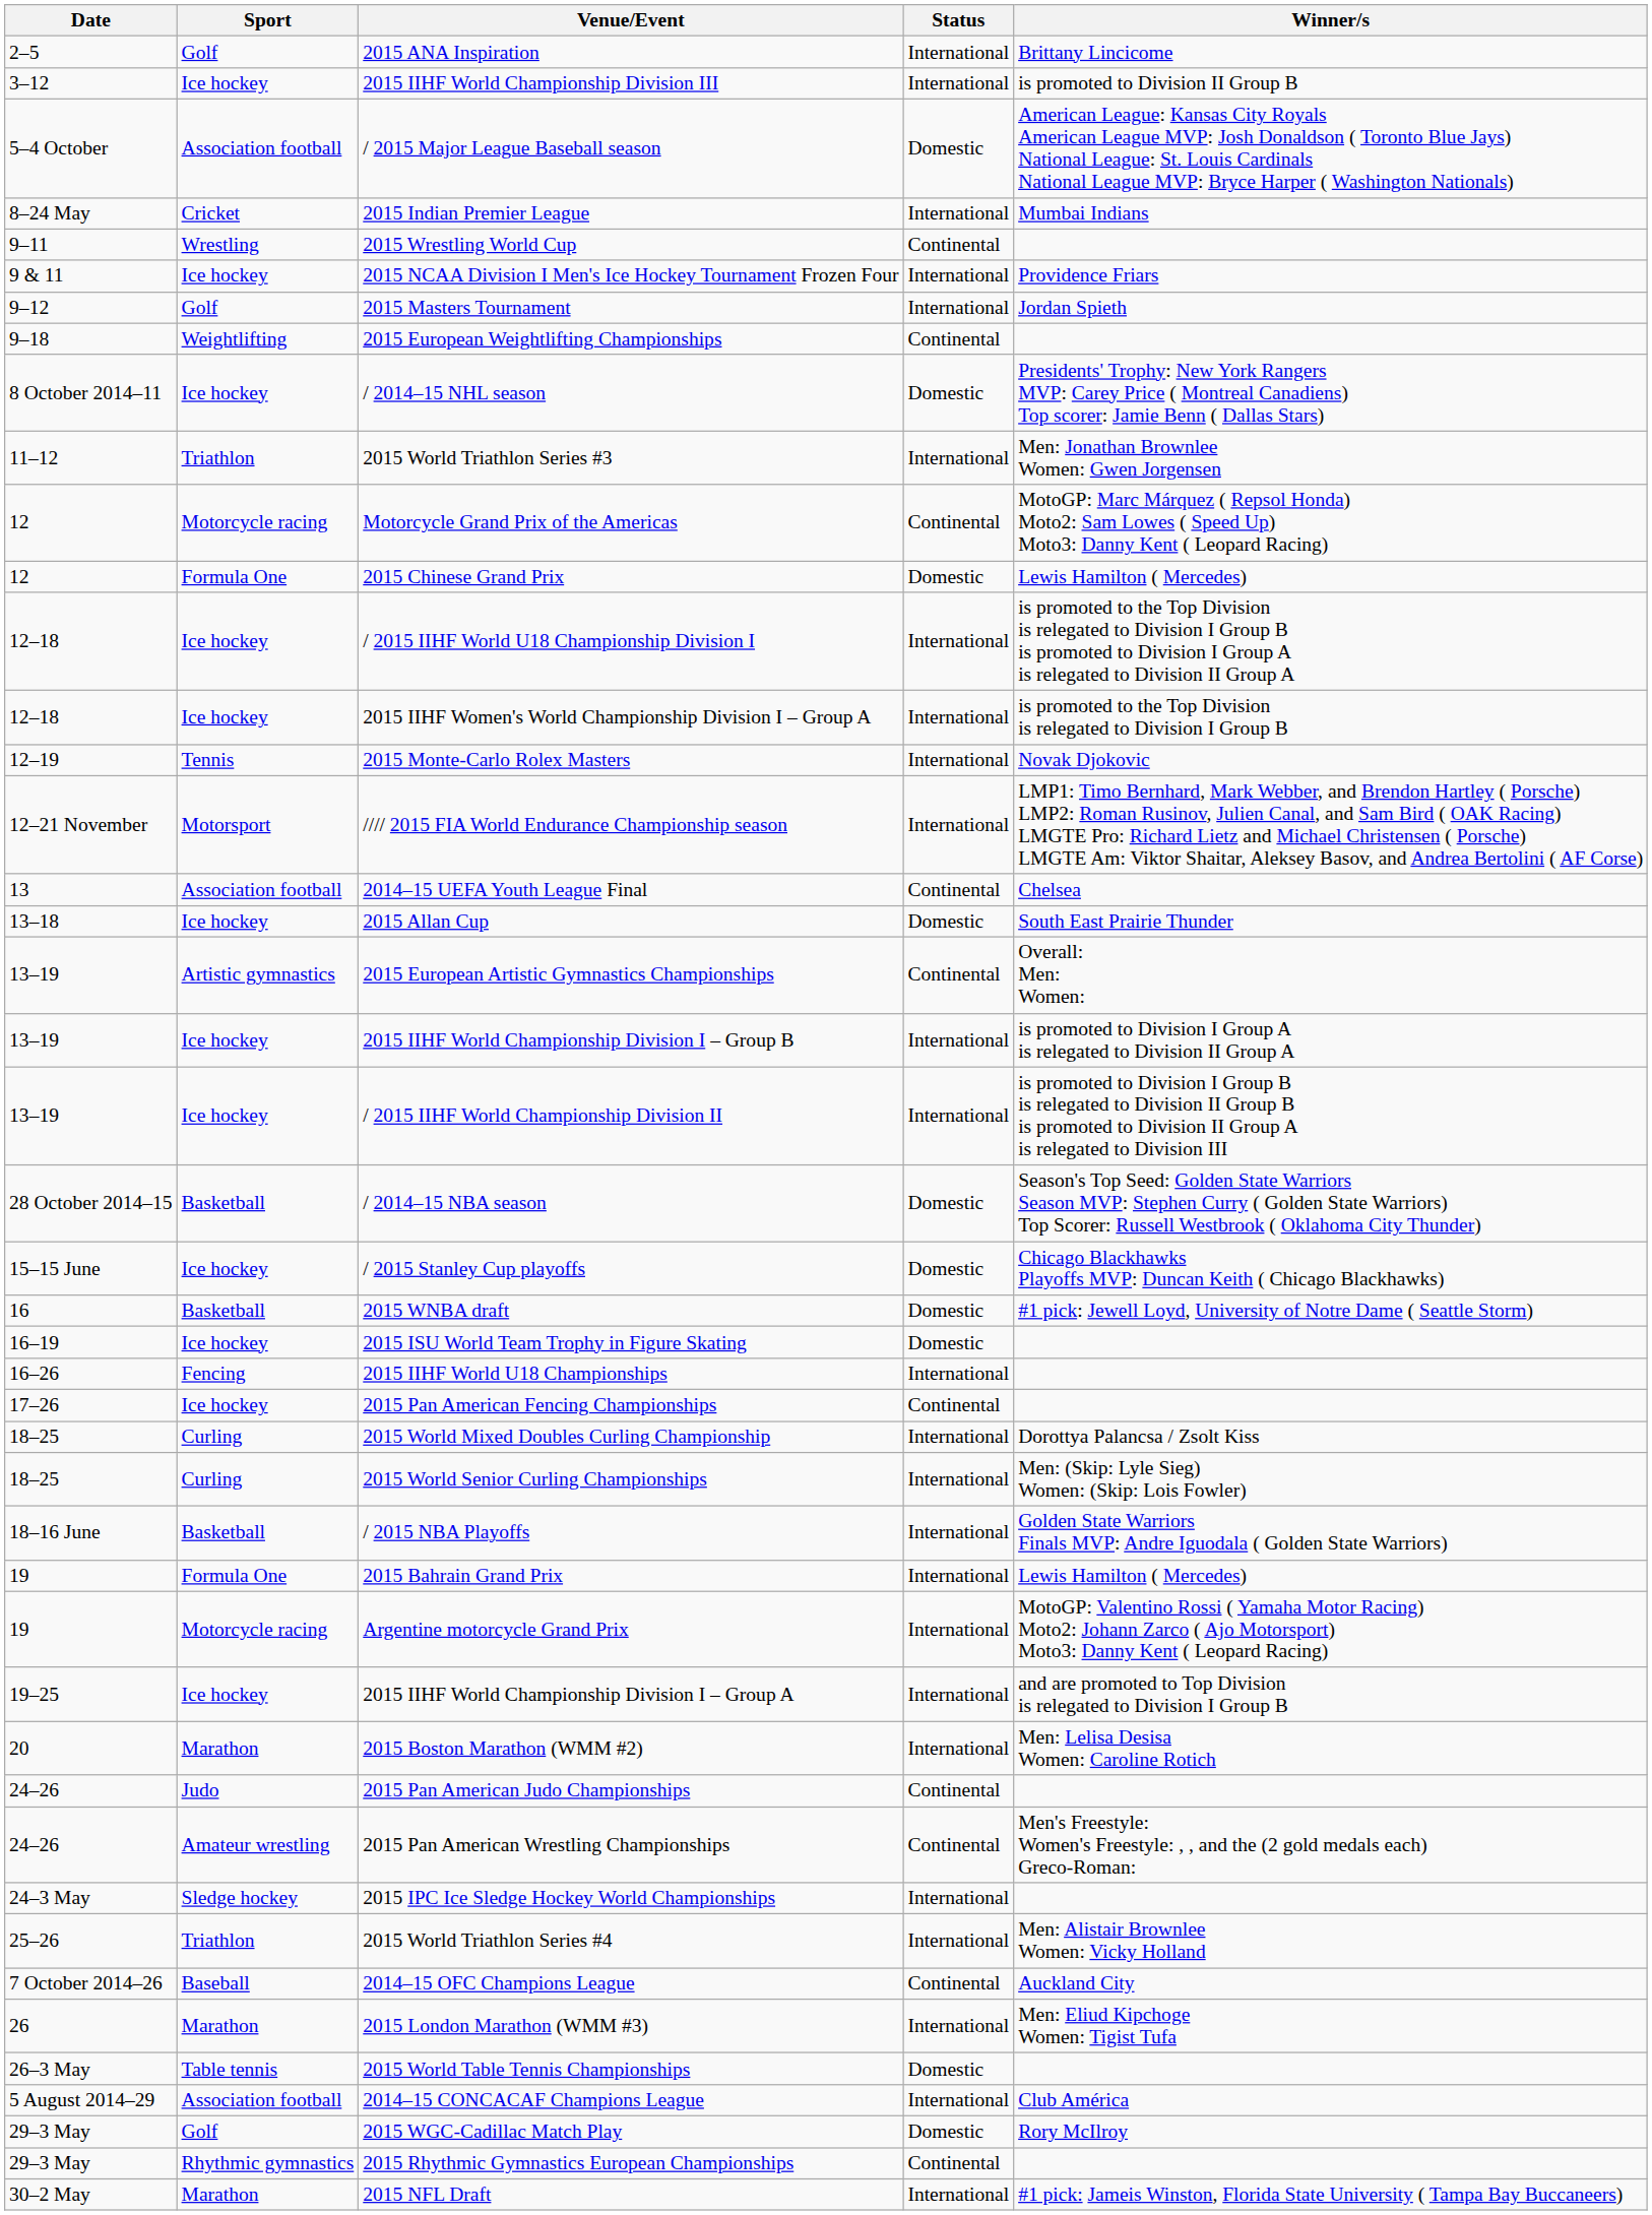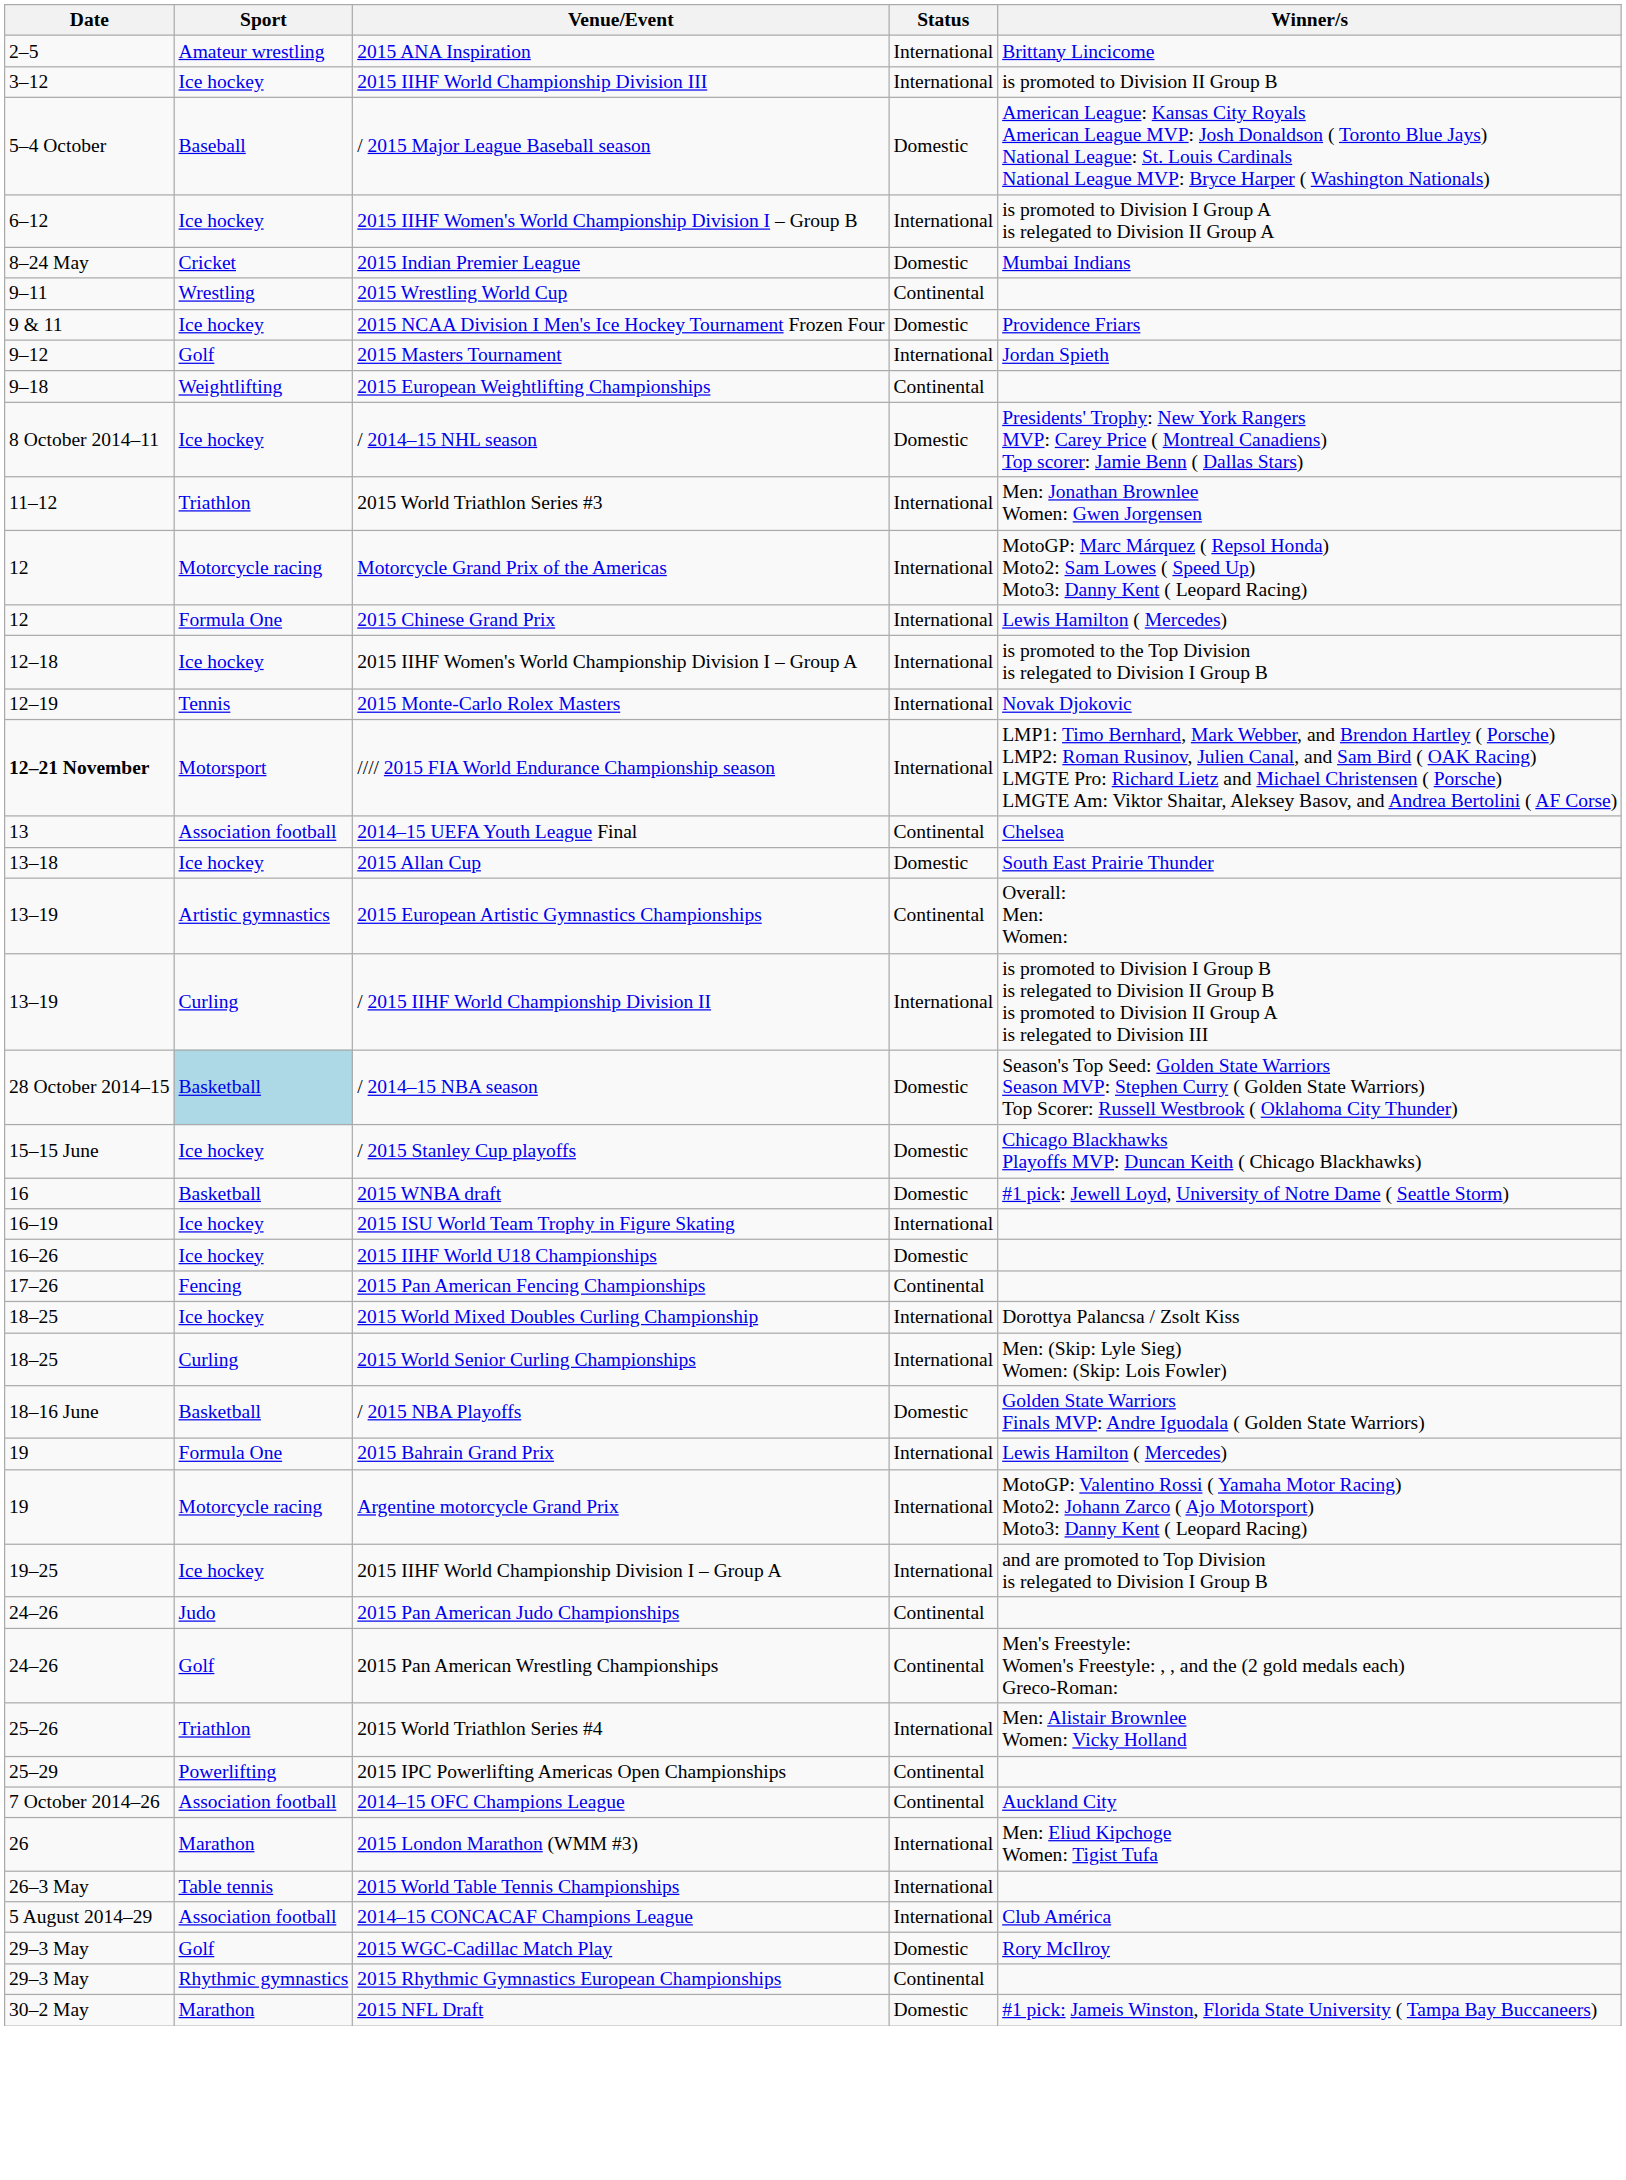2015 ANA Inspiration | Sport: Golf -> Amateur wrestling
/ 2015 Major League Baseball season | Sport: Association football -> Baseball
+ row: 6–12 | Ice hockey | 2015 IIHF Women's World Championship Division I – Group B | International | is promoted to Division I Group A is relegated to Division II Group A
2015 Indian Premier League | Status: International -> Domestic
2015 NCAA Division I Men's Ice Hockey Tournament Frozen Four | Status: International -> Domestic
Motorcycle Grand Prix of the Americas | Status: Continental -> International
2015 Chinese Grand Prix | Status: Domestic -> International
- row: 12–18 | Ice hockey | / 2015 IIHF World U18 Championship Division I | International | is promoted to the Top Division is relegated to Division I Group B is promoted to Division I Group A is relegated to Division II Group A
//// 2015 FIA World Endurance Championship season | Date: normal -> bold
- row: 13–19 | Ice hockey | 2015 IIHF World Championship Division I – Group B | International | is promoted to Division I Group A is relegated to Division II Group A
/ 2015 IIHF World Championship Division II | Sport: Ice hockey -> Curling
/ 2014–15 NBA season | Sport: no background -> lightblue background
2015 ISU World Team Trophy in Figure Skating | Status: Domestic -> International
2015 IIHF World U18 Championships | Sport: Fencing -> Ice hockey
2015 IIHF World U18 Championships | Status: International -> Domestic
2015 Pan American Fencing Championships | Sport: Ice hockey -> Fencing
2015 World Mixed Doubles Curling Championship | Sport: Curling -> Ice hockey
/ 2015 NBA Playoffs | Status: International -> Domestic
- row: 20 | Marathon | 2015 Boston Marathon (WMM #2) | International | Men: Lelisa Desisa Women: Caroline Rotich
2015 Pan American Wrestling Championships | Sport: Amateur wrestling -> Golf
- row: 24–3 May | Sledge hockey | 2015 IPC Ice Sledge Hockey World Championships | International
+ row: 25–29 | Powerlifting | 2015 IPC Powerlifting Americas Open Championships | Continental
2014–15 OFC Champions League | Sport: Baseball -> Association football
2015 World Table Tennis Championships | Status: Domestic -> International
2015 NFL Draft | Status: International -> Domestic
